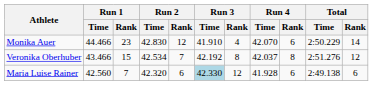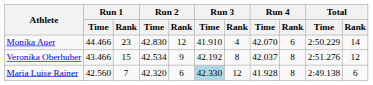Veronika Oberhuber | Run 2 / Rank: 7 -> 9
Maria Luise Rainer | Run 4 / Rank: 6 -> 8
